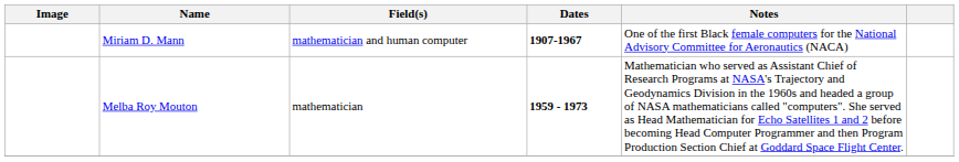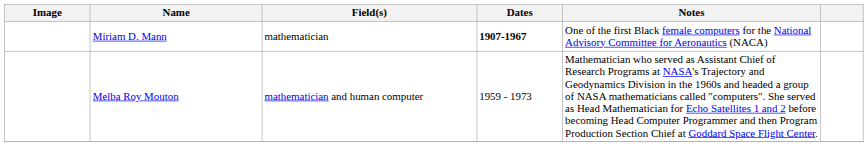Miriam D. Mann | Field(s): mathematician and human computer -> mathematician
Melba Roy Mouton | Field(s): mathematician -> mathematician and human computer
Melba Roy Mouton | Dates: bold -> normal
